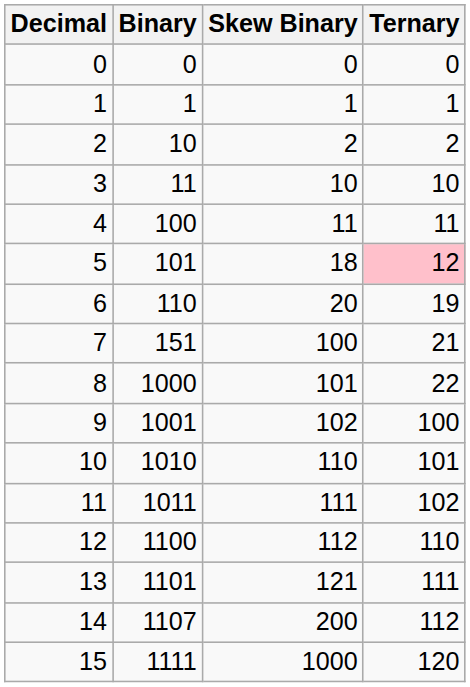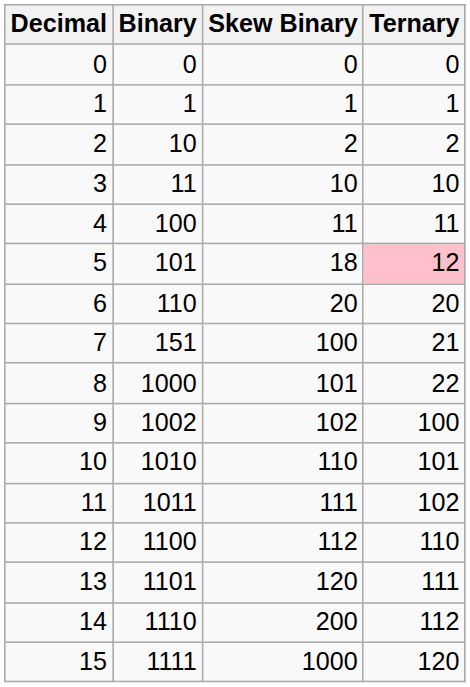6 | Ternary: 19 -> 20
9 | Binary: 1001 -> 1002
13 | Skew Binary: 121 -> 120
14 | Binary: 1107 -> 1110
